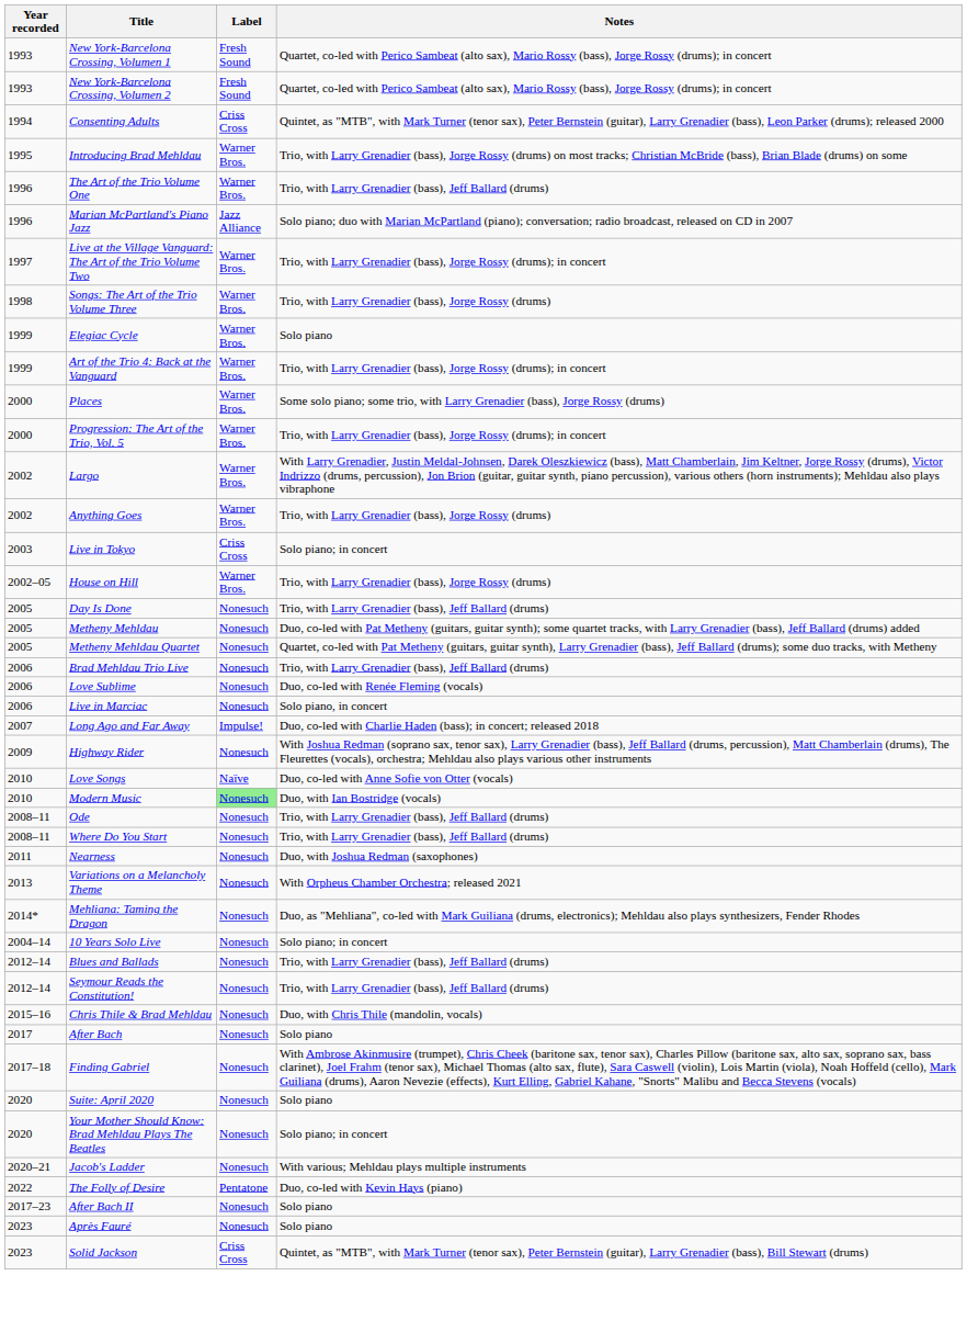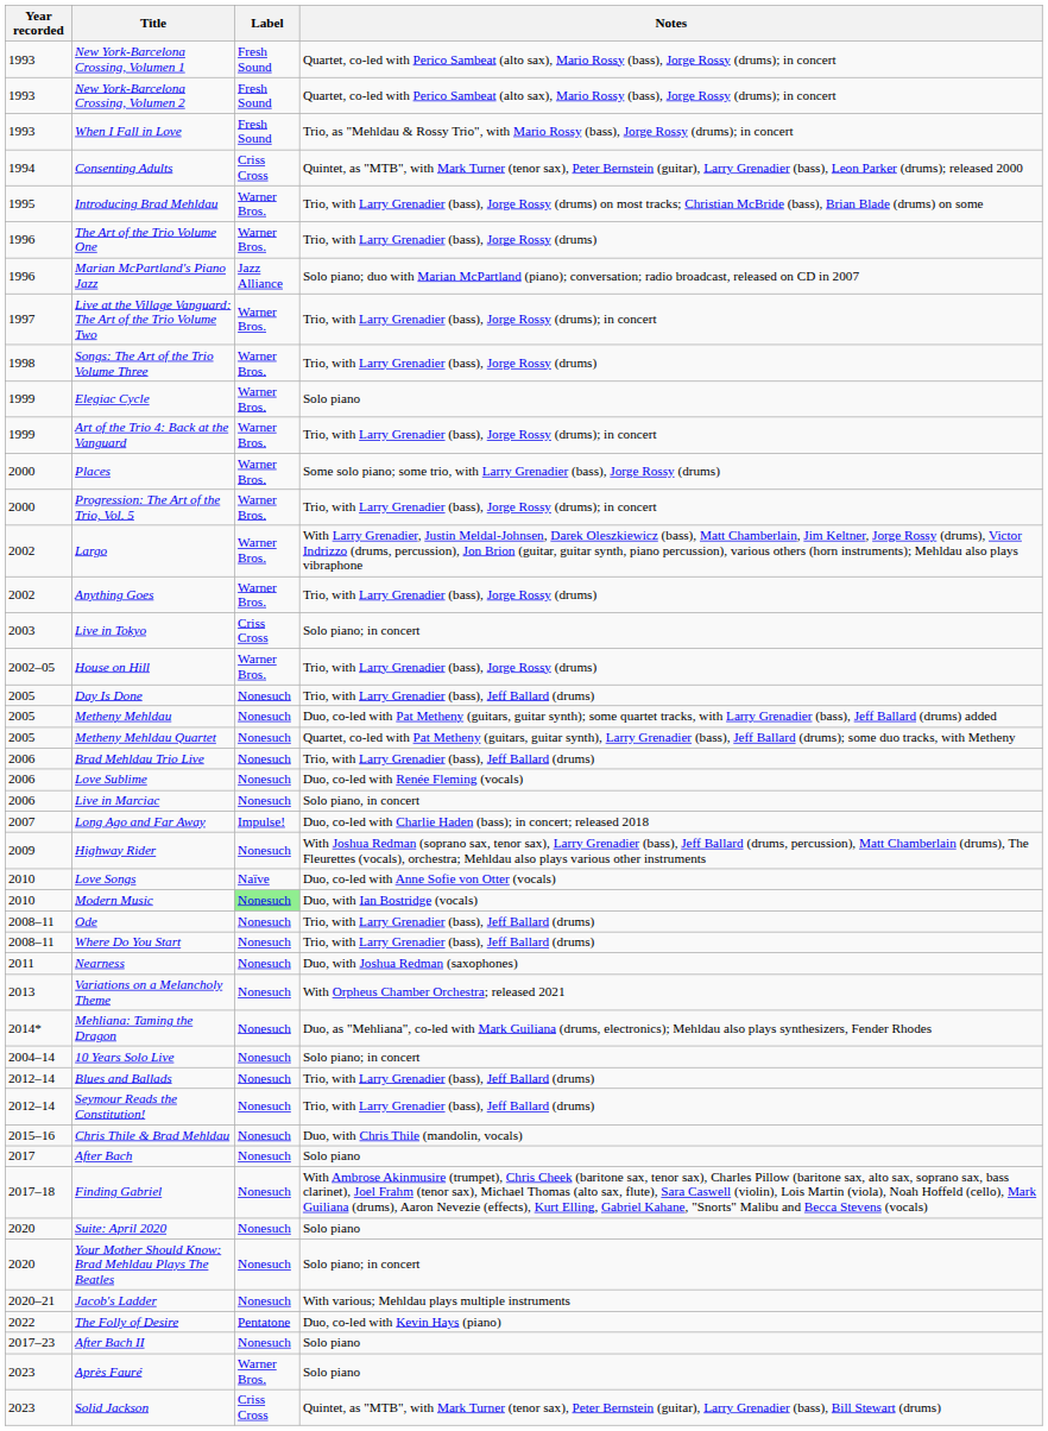+ row: 1993 | When I Fall in Love | Fresh Sound | Trio, as "Mehldau & Rossy Trio", with Mario Rossy (bass), Jorge Rossy (drums); in concert
The Art of the Trio Volume One | Notes: Trio, with Larry Grenadier (bass), Jeff Ballard (drums) -> Trio, with Larry Grenadier (bass), Jorge Rossy (drums)
Après Fauré | Label: Nonesuch -> Warner Bros.
